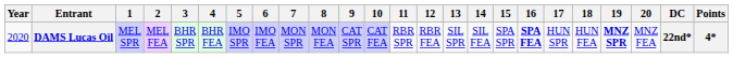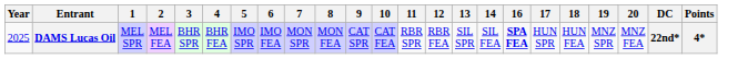- column: 15 | SPA SPR
DAMS Lucas Oil | Year: 2020 -> 2025
DAMS Lucas Oil | 19: bold -> normal
